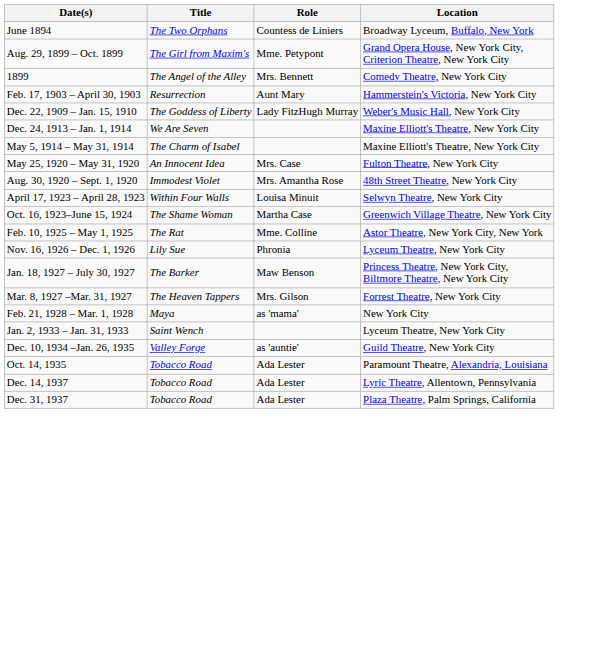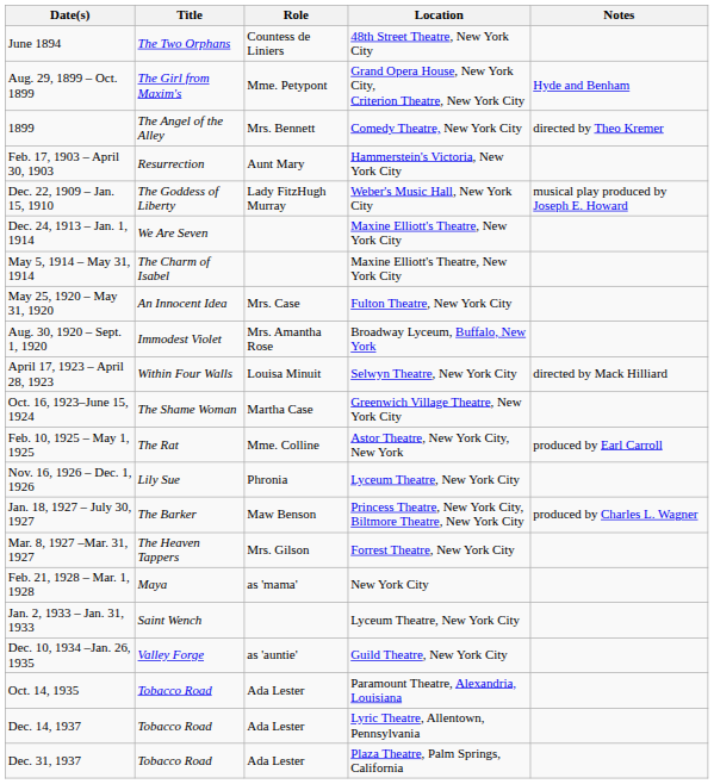+ column: Notes | Hyde and Benham | directed by Theo Kremer | musical play produced by Joseph E. Howard | directed by Mack Hilliard | produced by Earl Carroll | produced by Charles L. Wagner
June 1894 | Location: Broadway Lyceum, Buffalo, New York -> 48th Street Theatre, New York City
Aug. 30, 1920 – Sept. 1, 1920 | Location: 48th Street Theatre, New York City -> Broadway Lyceum, Buffalo, New York
